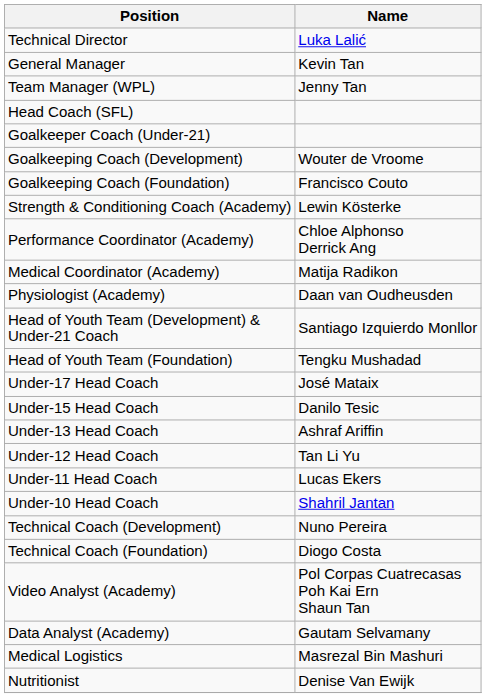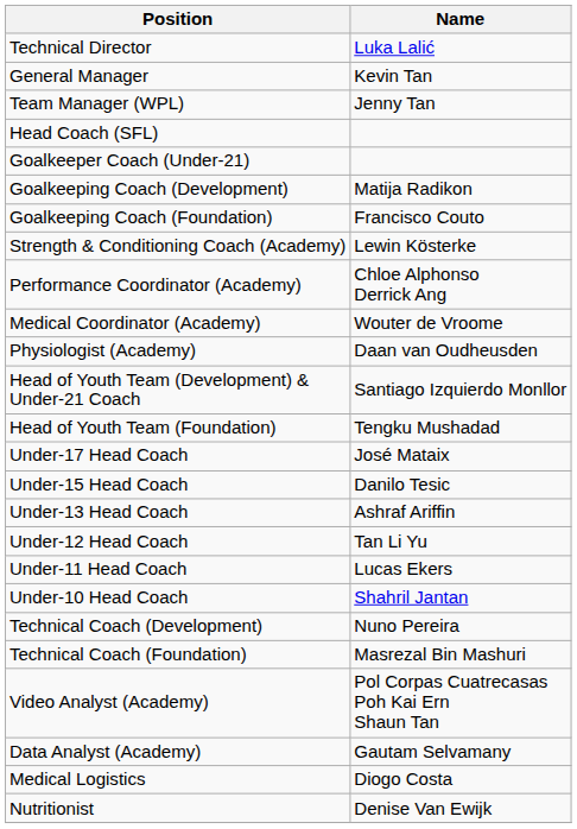Goalkeeping Coach (Development) | Name: Wouter de Vroome -> Matija Radikon
Medical Coordinator (Academy) | Name: Matija Radikon -> Wouter de Vroome
Technical Coach (Foundation) | Name: Diogo Costa -> Masrezal Bin Mashuri
Medical Logistics | Name: Masrezal Bin Mashuri -> Diogo Costa
